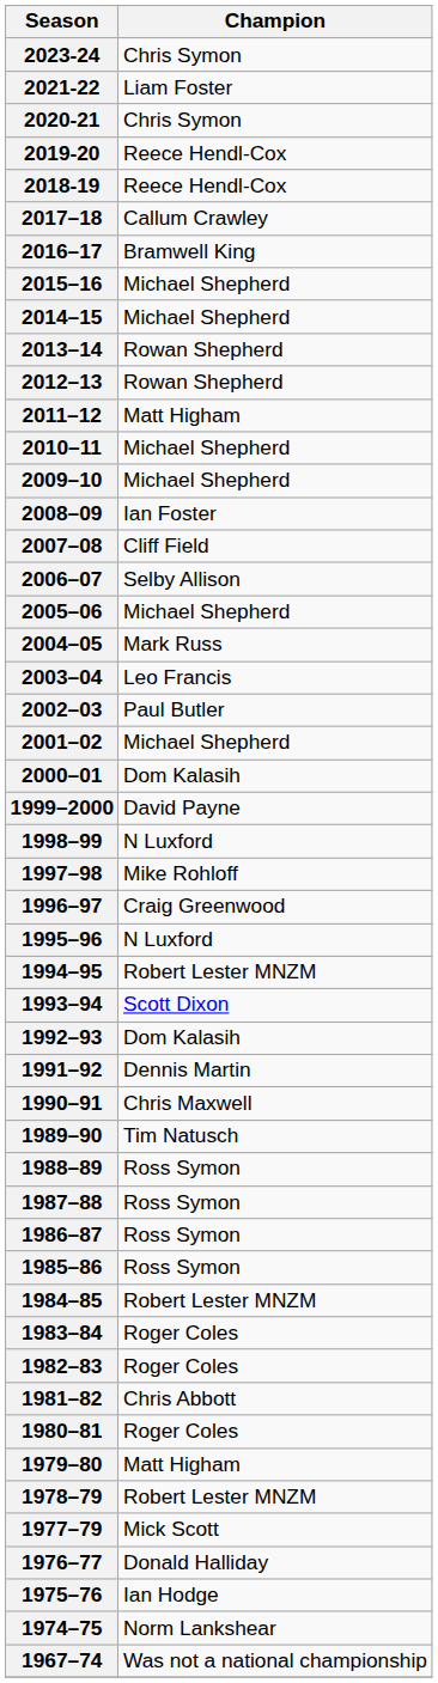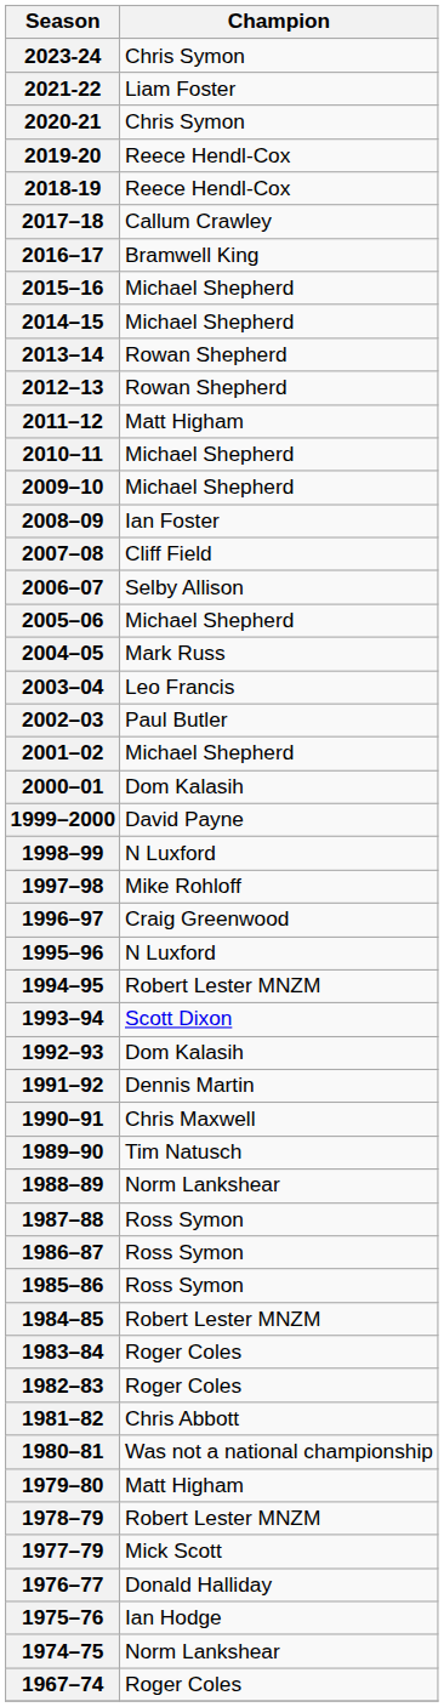1988–89 | Champion: Ross Symon -> Norm Lankshear
1980–81 | Champion: Roger Coles -> Was not a national championship
1967–74 | Champion: Was not a national championship -> Roger Coles
